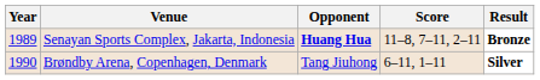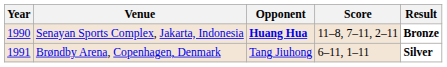Senayan Sports Complex, Jakarta, Indonesia | Year: 1989 -> 1990
Brøndby Arena, Copenhagen, Denmark | Year: 1990 -> 1991
